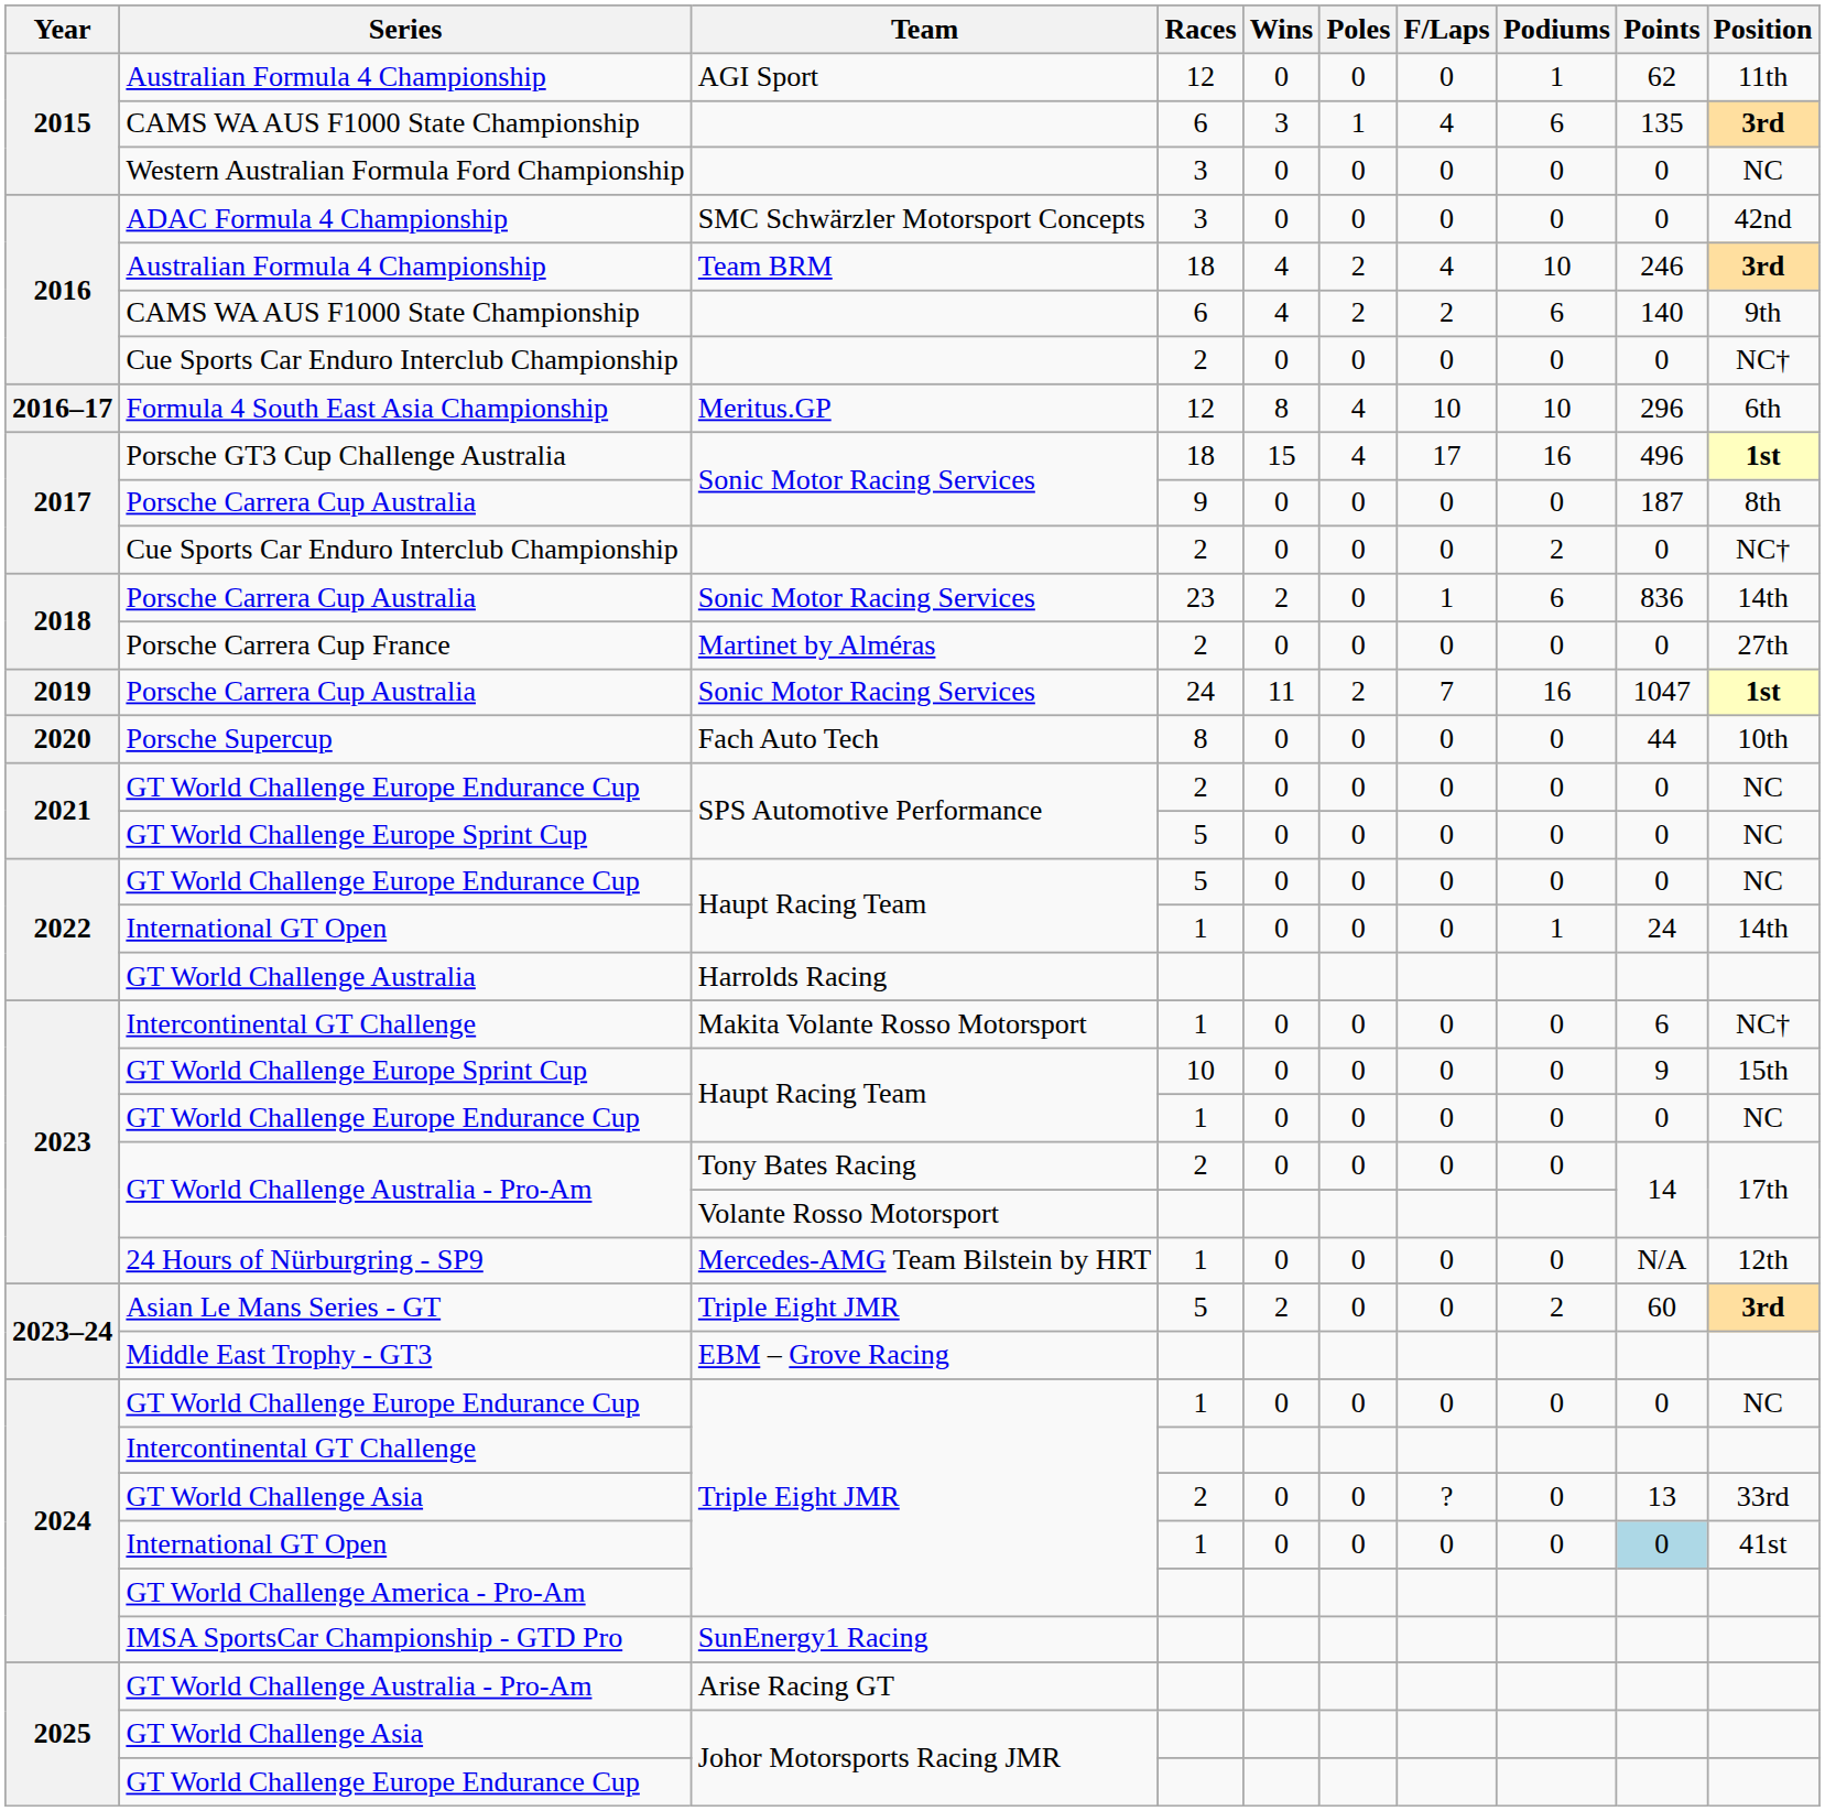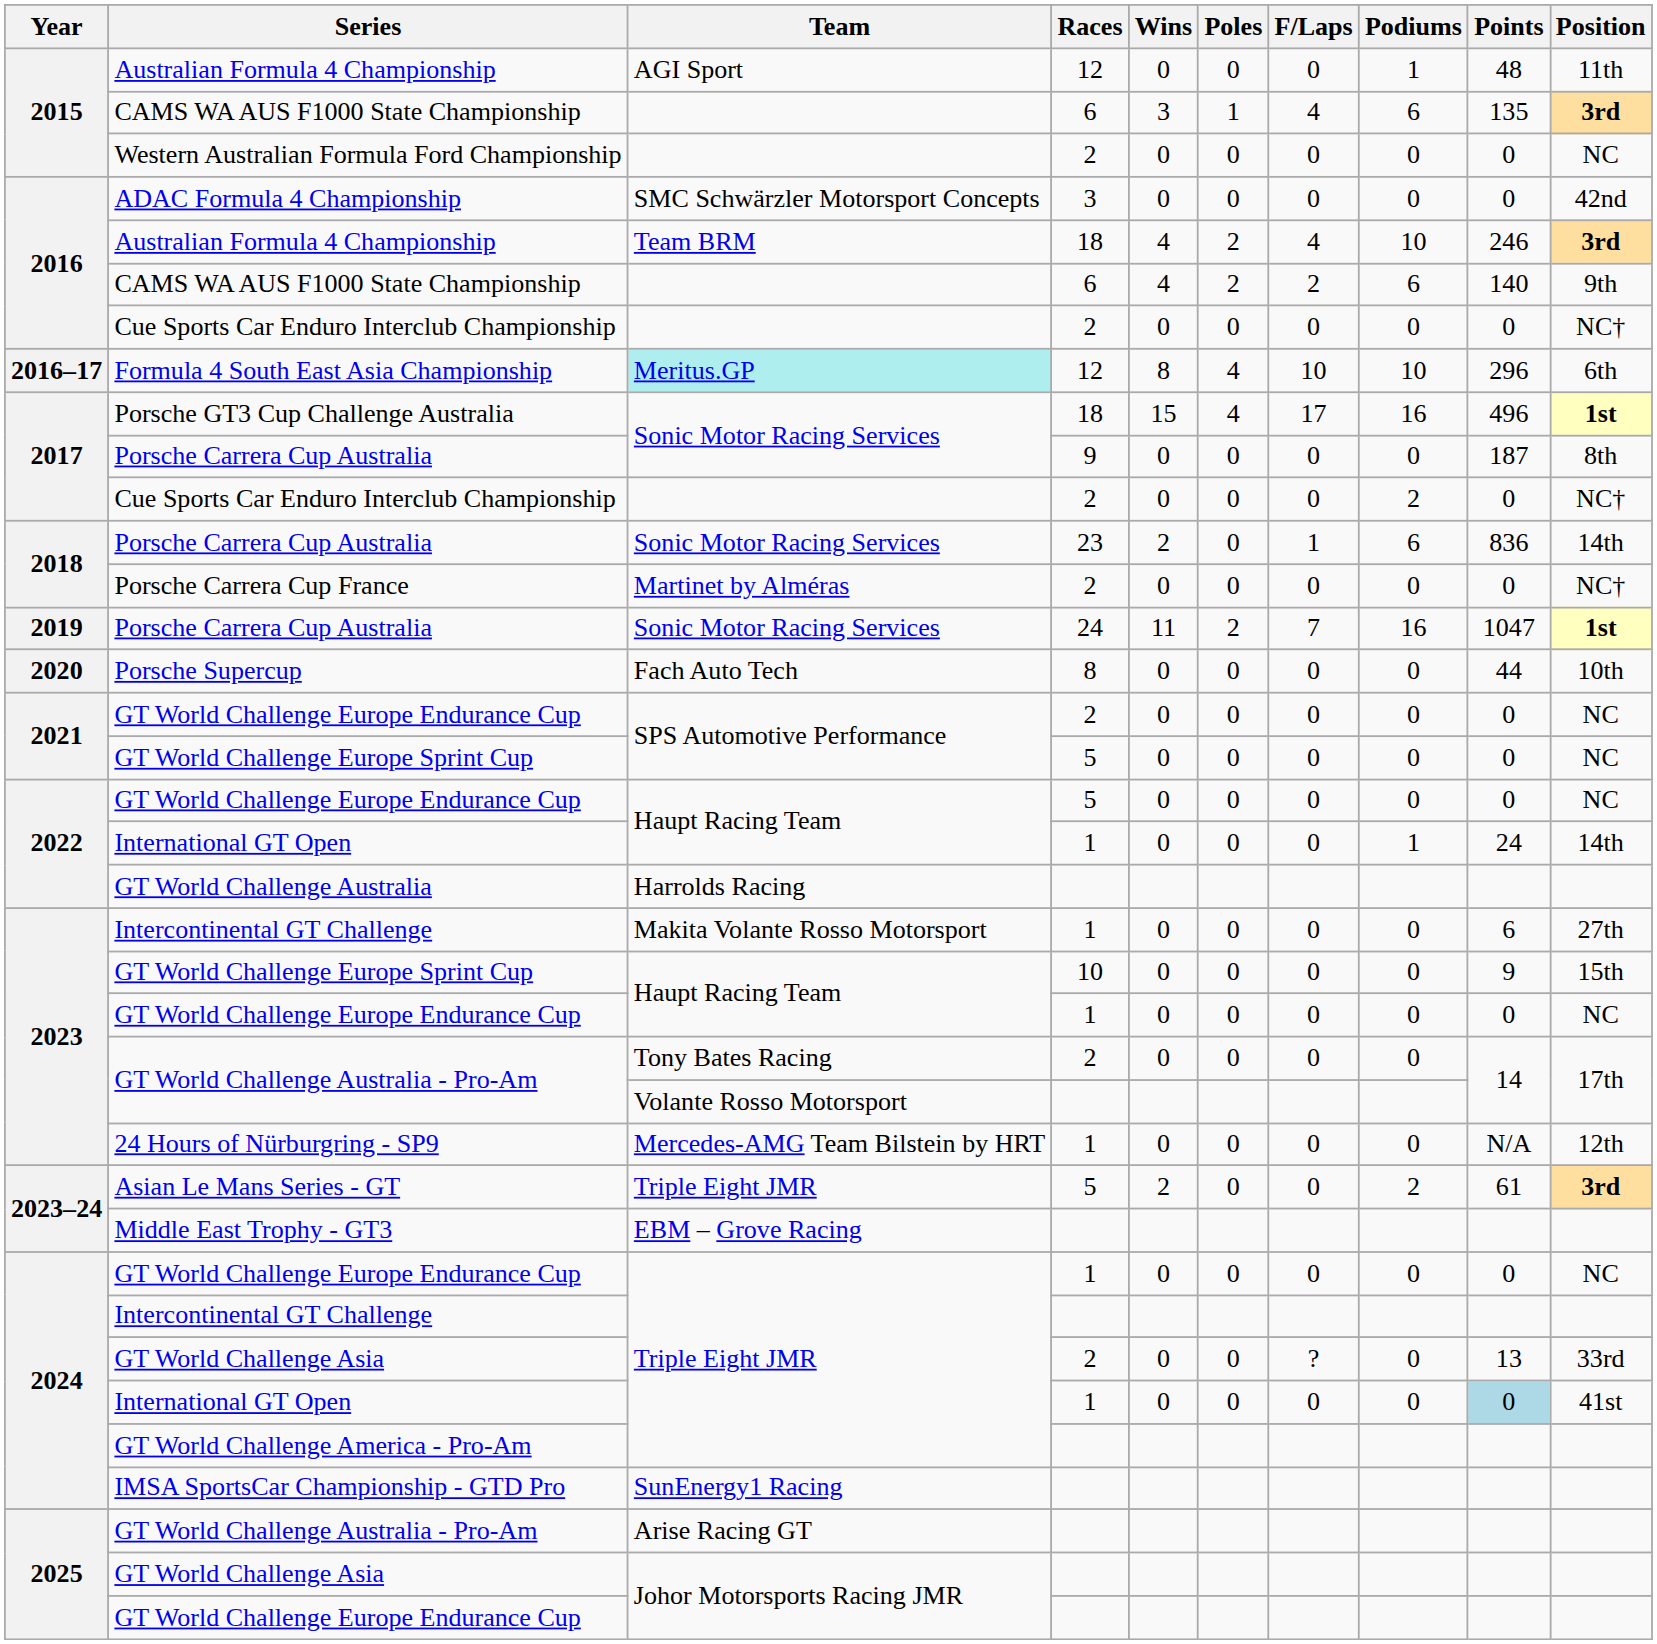2015 / Australian Formula 4 Championship | Points: 62 -> 48
Western Australian Formula Ford Championship | Races: 3 -> 2
Formula 4 South East Asia Championship | Team: no background -> paleturquoise background
Porsche Carrera Cup France | Position: 27th -> NC†
2023 / Intercontinental GT Challenge | Position: NC† -> 27th
Asian Le Mans Series - GT | Points: 60 -> 61
